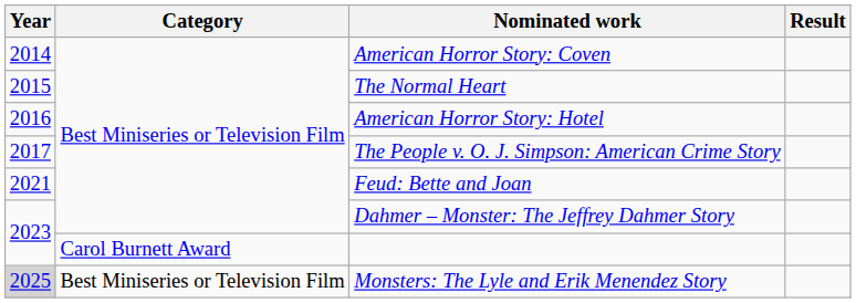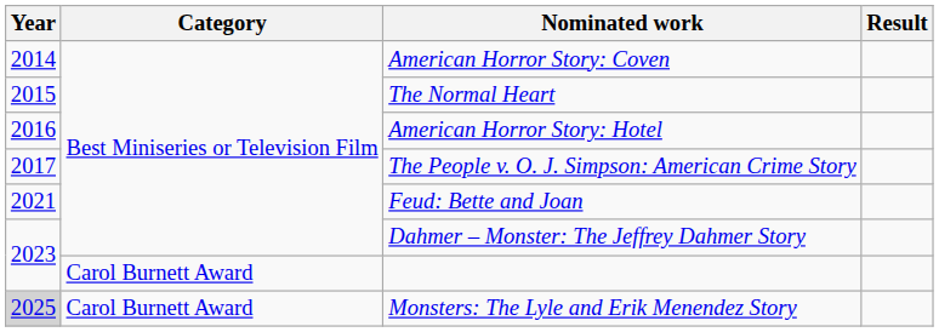Monsters: The Lyle and Erik Menendez Story | Category: Best Miniseries or Television Film -> Carol Burnett Award
